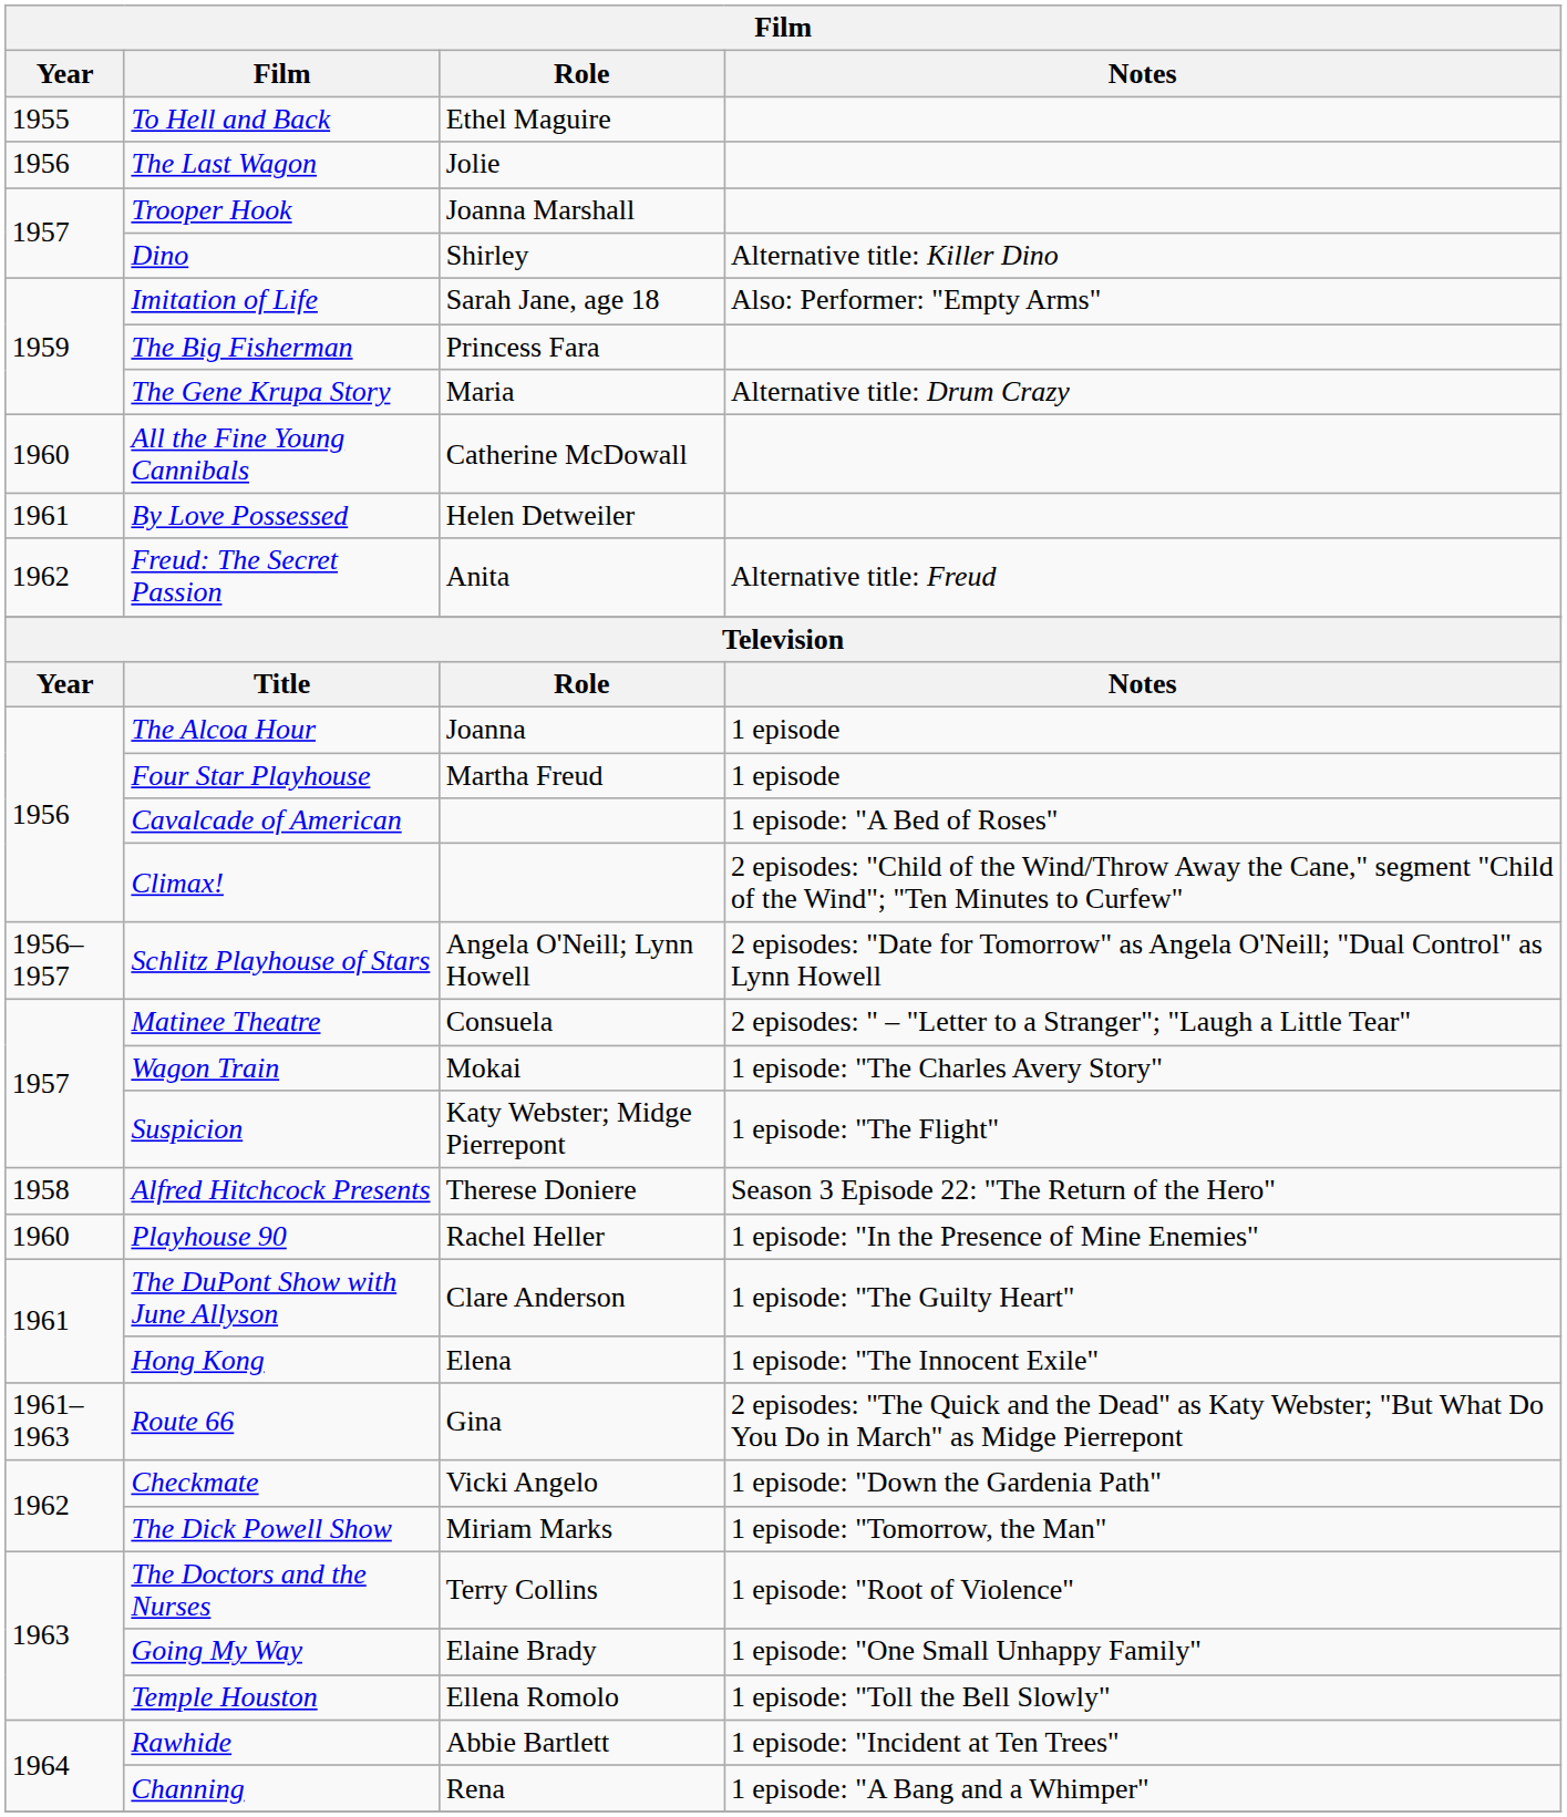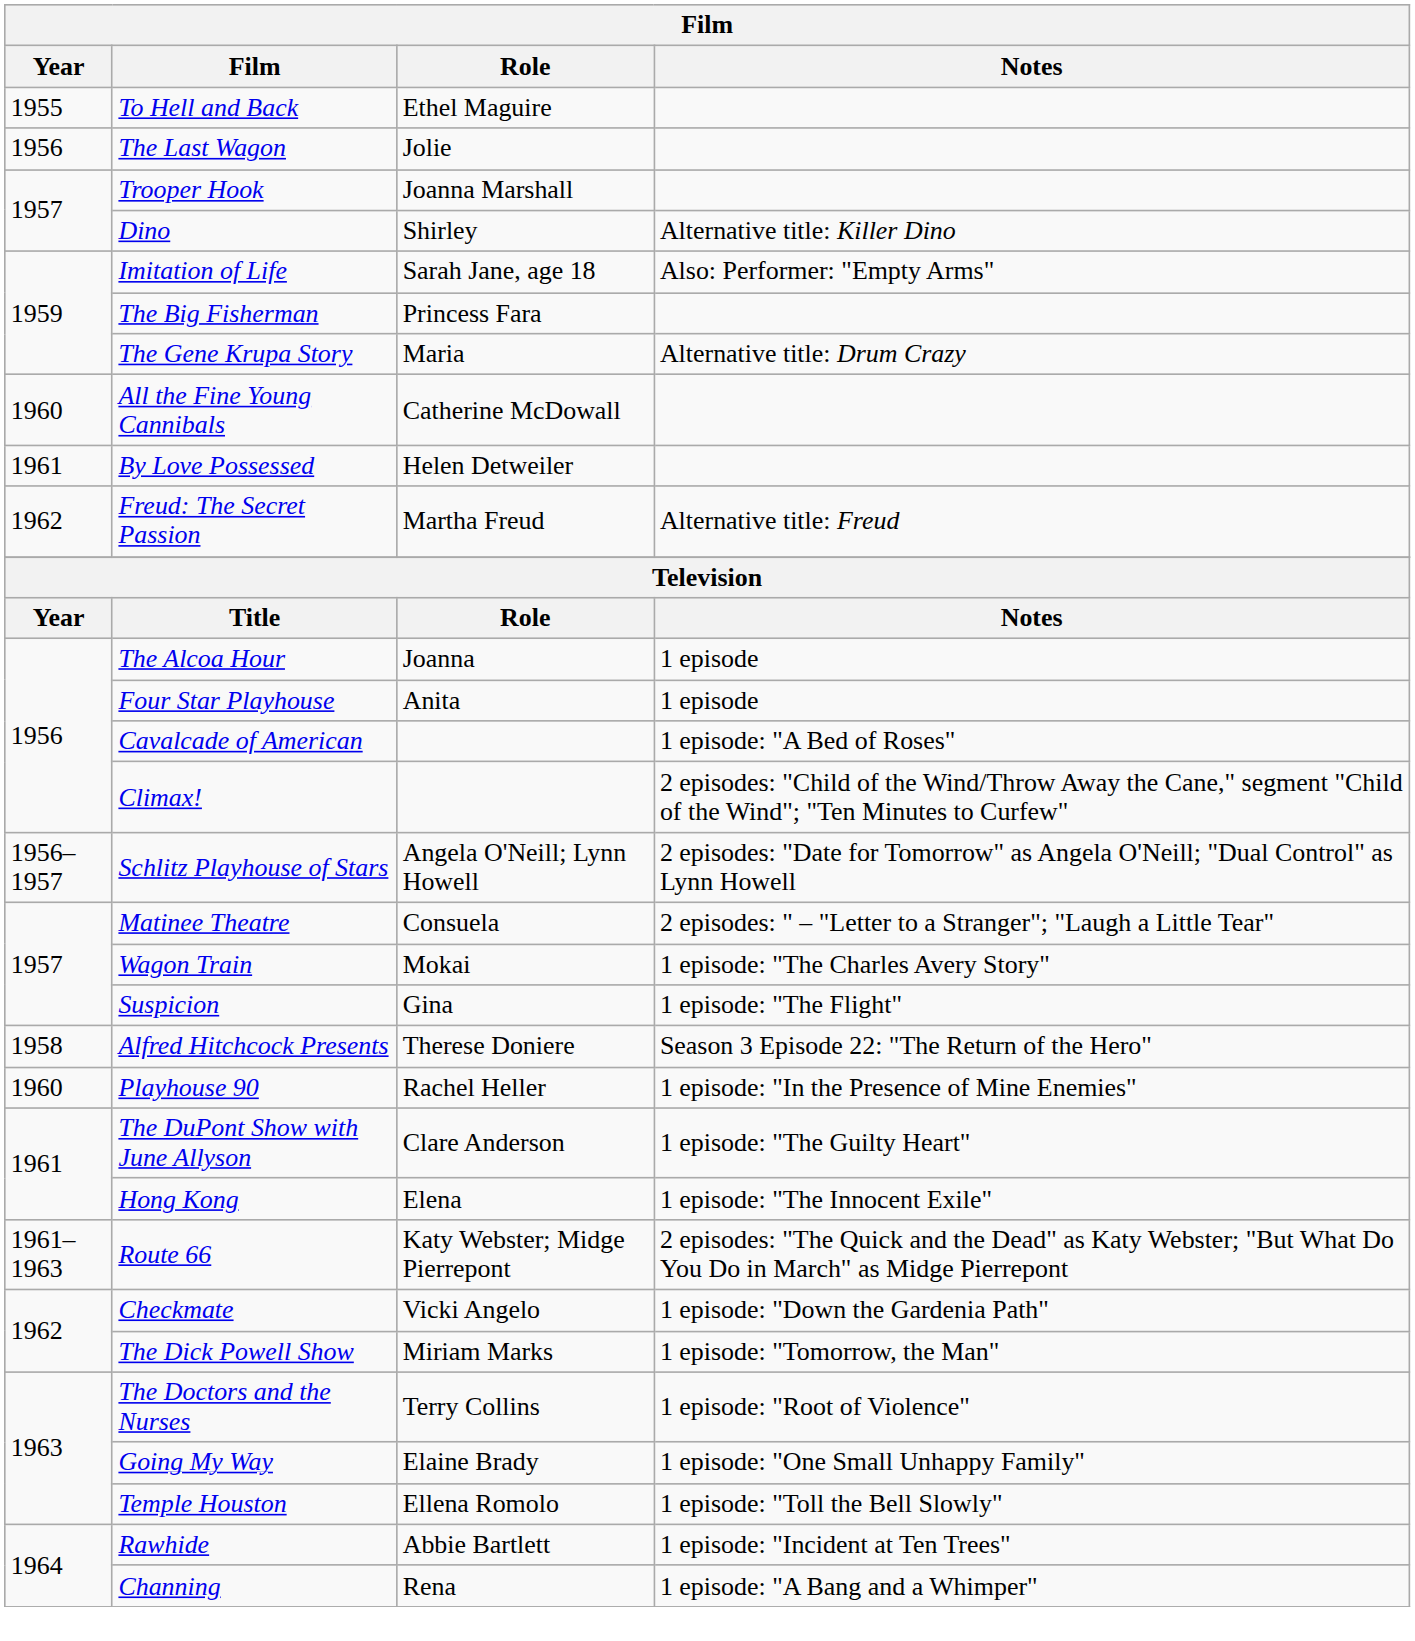Freud: The Secret Passion | Role: Anita -> Martha Freud
Four Star Playhouse | Role: Martha Freud -> Anita
Suspicion | Role: Katy Webster; Midge Pierrepont -> Gina
Route 66 | Role: Gina -> Katy Webster; Midge Pierrepont
